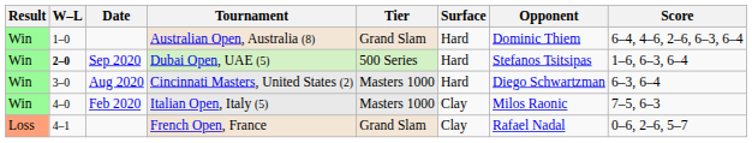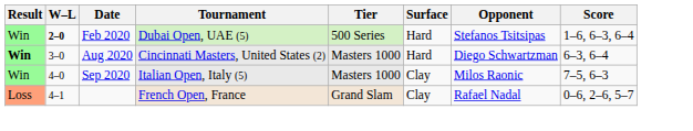- row: Win | 1–0 | Australian Open, Australia (8) | Grand Slam | Hard | Dominic Thiem | 6–4, 4–6, 2–6, 6–3, 6–4
Dubai Open, UAE (5) | Date: Sep 2020 -> Feb 2020
Cincinnati Masters, United States (2) | Result: normal -> bold
Italian Open, Italy (5) | Date: Feb 2020 -> Sep 2020
